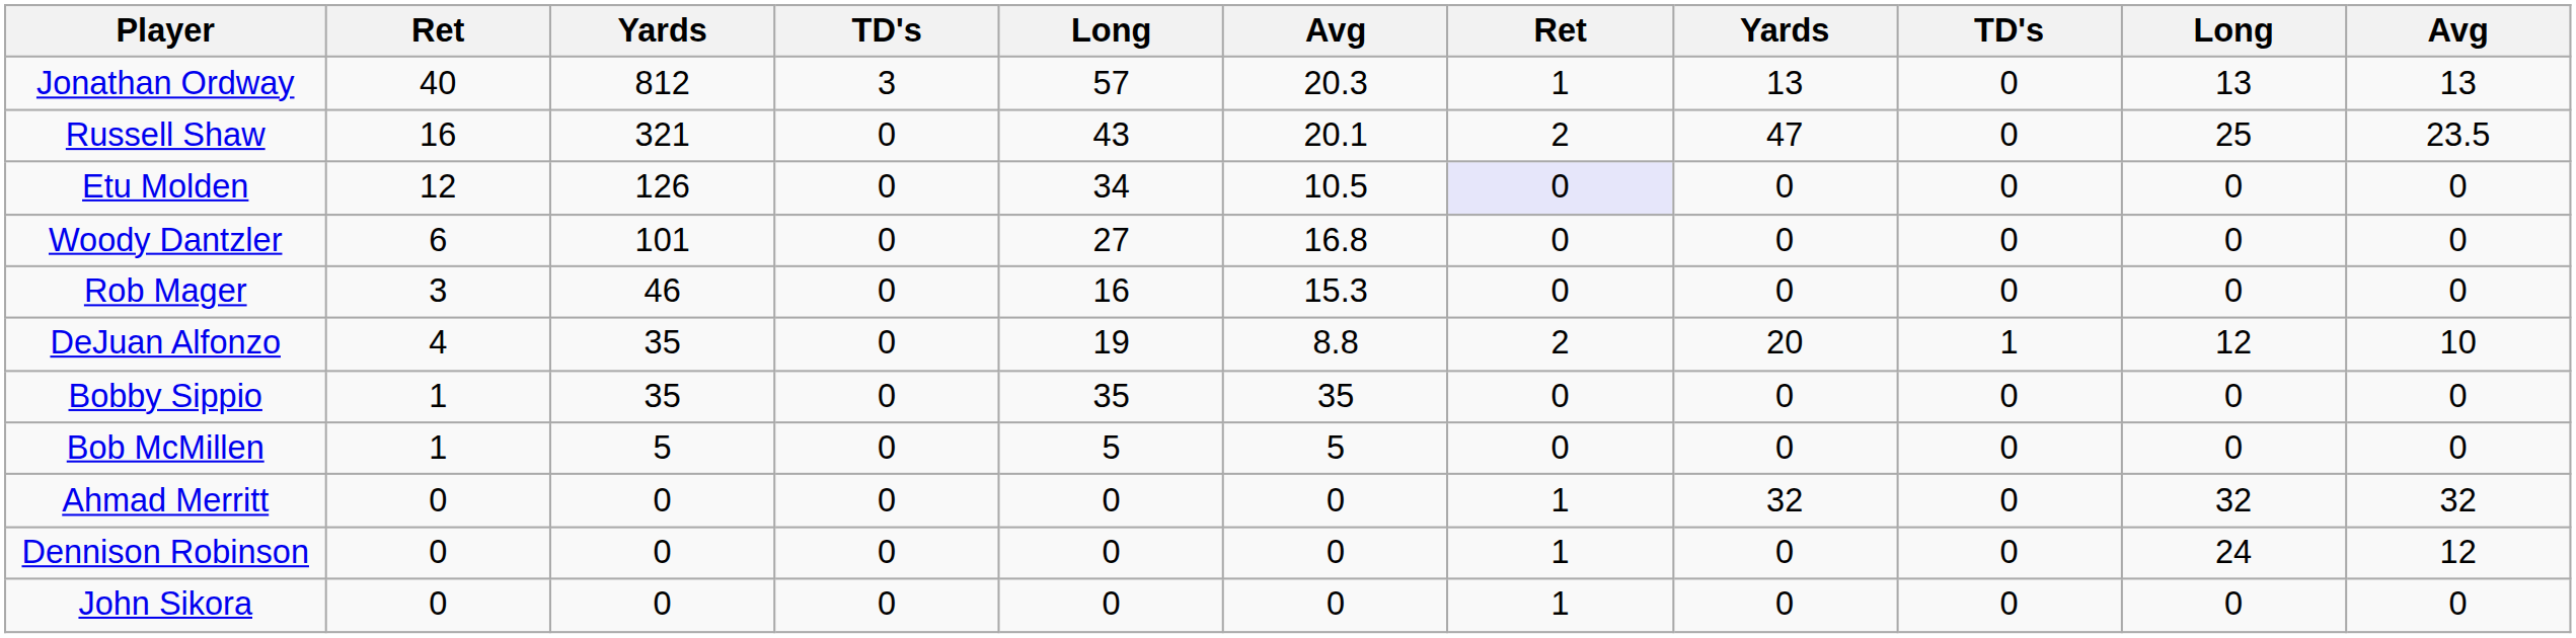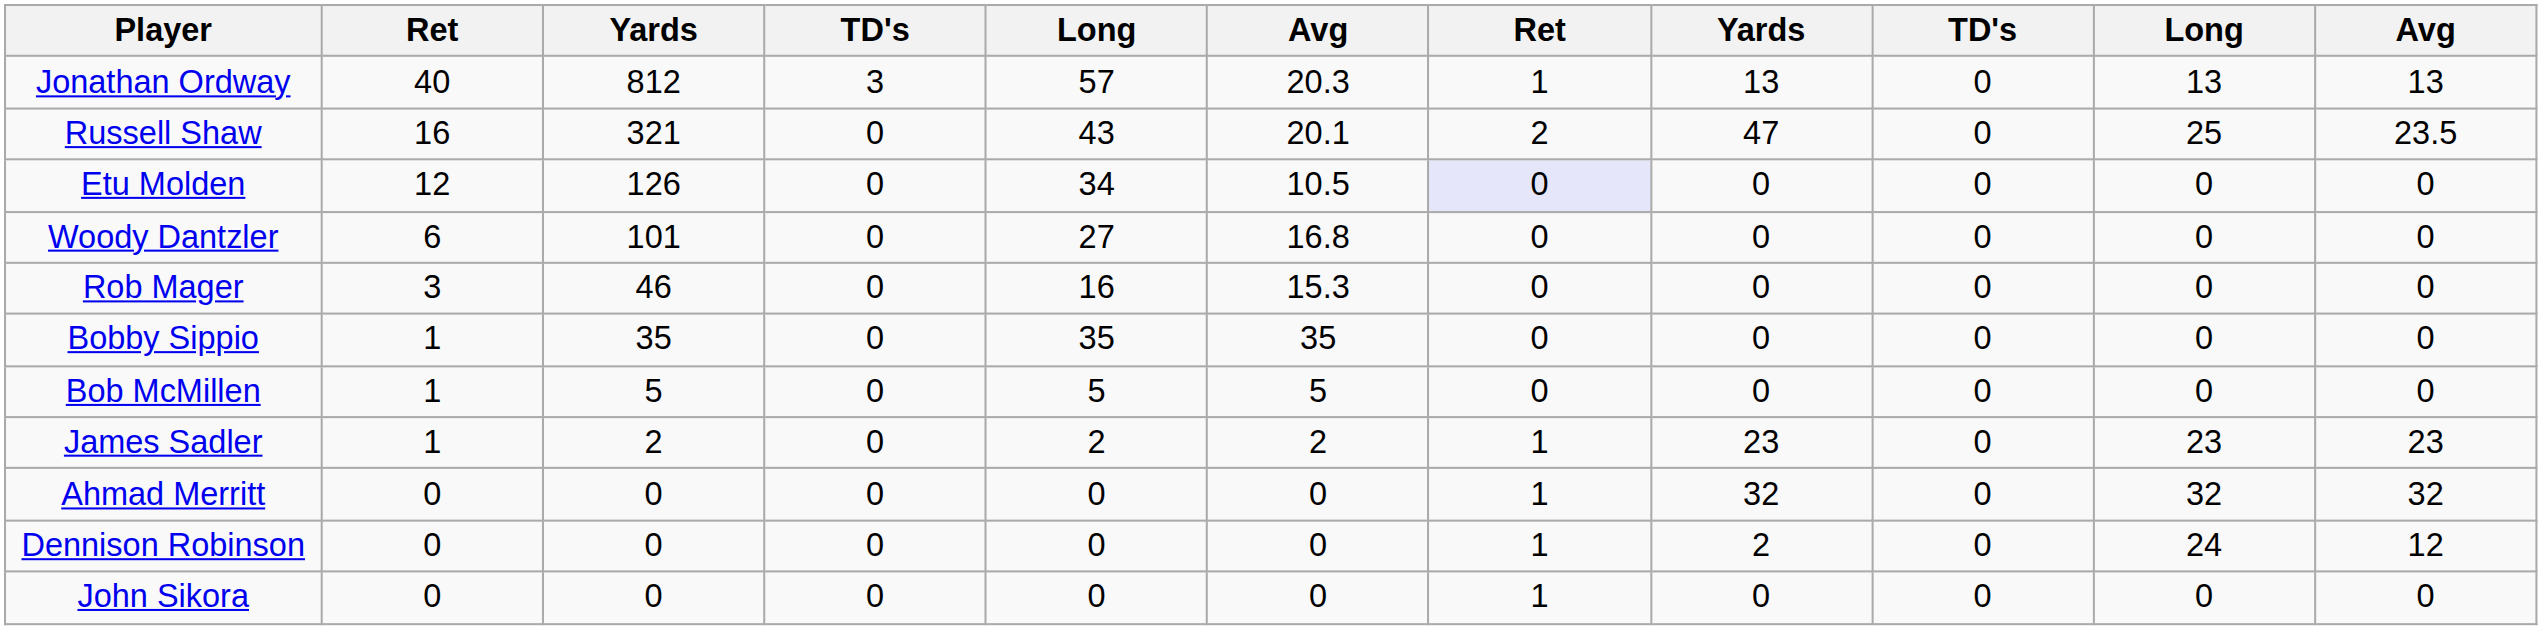- row: DeJuan Alfonzo | 4 | 35 | 0 | 19 | 8.8 | 2 | 20 | 1 | 12 | 10
+ row: James Sadler | 1 | 2 | 0 | 2 | 2 | 1 | 23 | 0 | 23 | 23
Dennison Robinson | column 8: 0 -> 2
